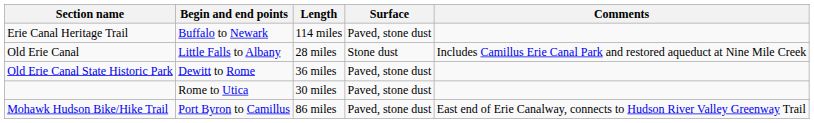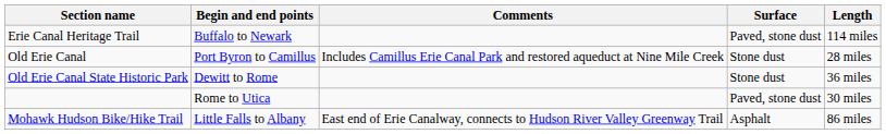columns swapped: Length <-> Comments
Old Erie Canal | Begin and end points: Little Falls to Albany -> Port Byron to Camillus
Old Erie Canal State Historic Park | Surface: Paved, stone dust -> Stone dust
Mohawk Hudson Bike/Hike Trail | Begin and end points: Port Byron to Camillus -> Little Falls to Albany
Mohawk Hudson Bike/Hike Trail | Surface: Paved, stone dust -> Asphalt
